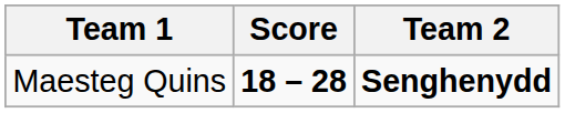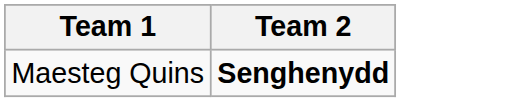- column: Score | 18 – 28
